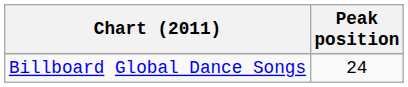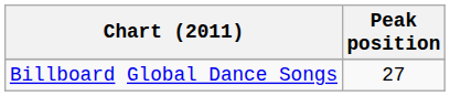Billboard Global Dance Songs | Peak position: 24 -> 27
